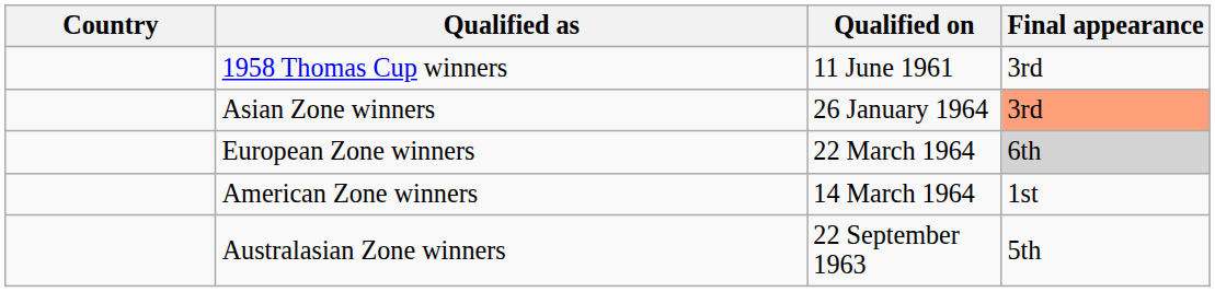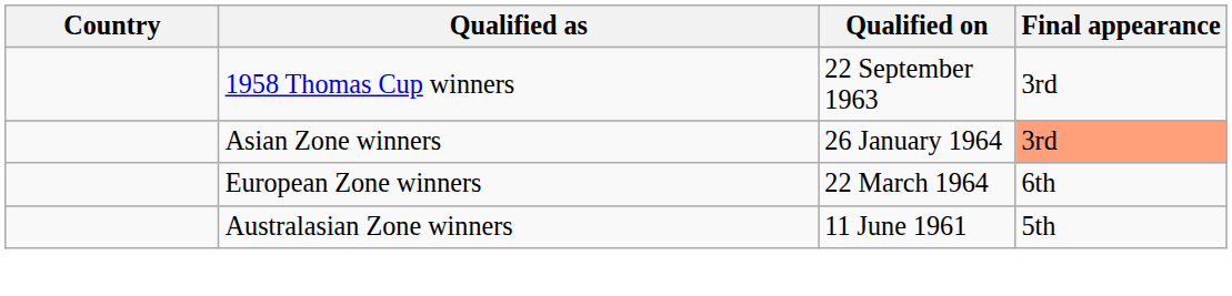1958 Thomas Cup winners | Qualified on: 11 June 1961 -> 22 September 1963
European Zone winners | Final appearance: lightgrey background -> no background
- row: American Zone winners | 14 March 1964 | 1st
Australasian Zone winners | Qualified on: 22 September 1963 -> 11 June 1961
